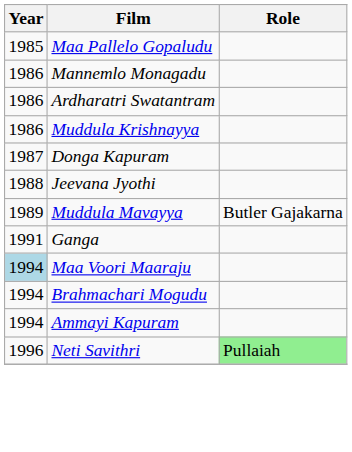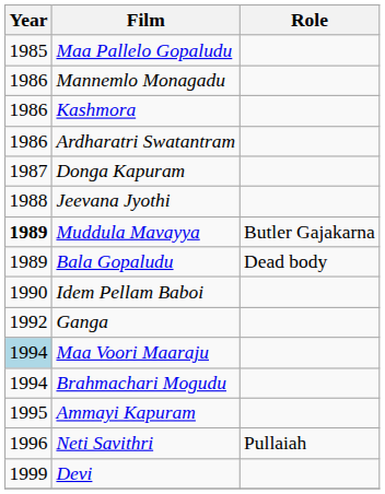+ row: 1986 | Kashmora
- row: 1986 | Muddula Krishnayya
Muddula Mavayya | Year: normal -> bold
+ row: 1989 | Bala Gopaludu | Dead body
+ row: 1990 | Idem Pellam Baboi
Ganga | Year: 1991 -> 1992
Ammayi Kapuram | Year: 1994 -> 1995
Neti Savithri | Role: lightgreen background -> no background
+ row: 1999 | Devi
